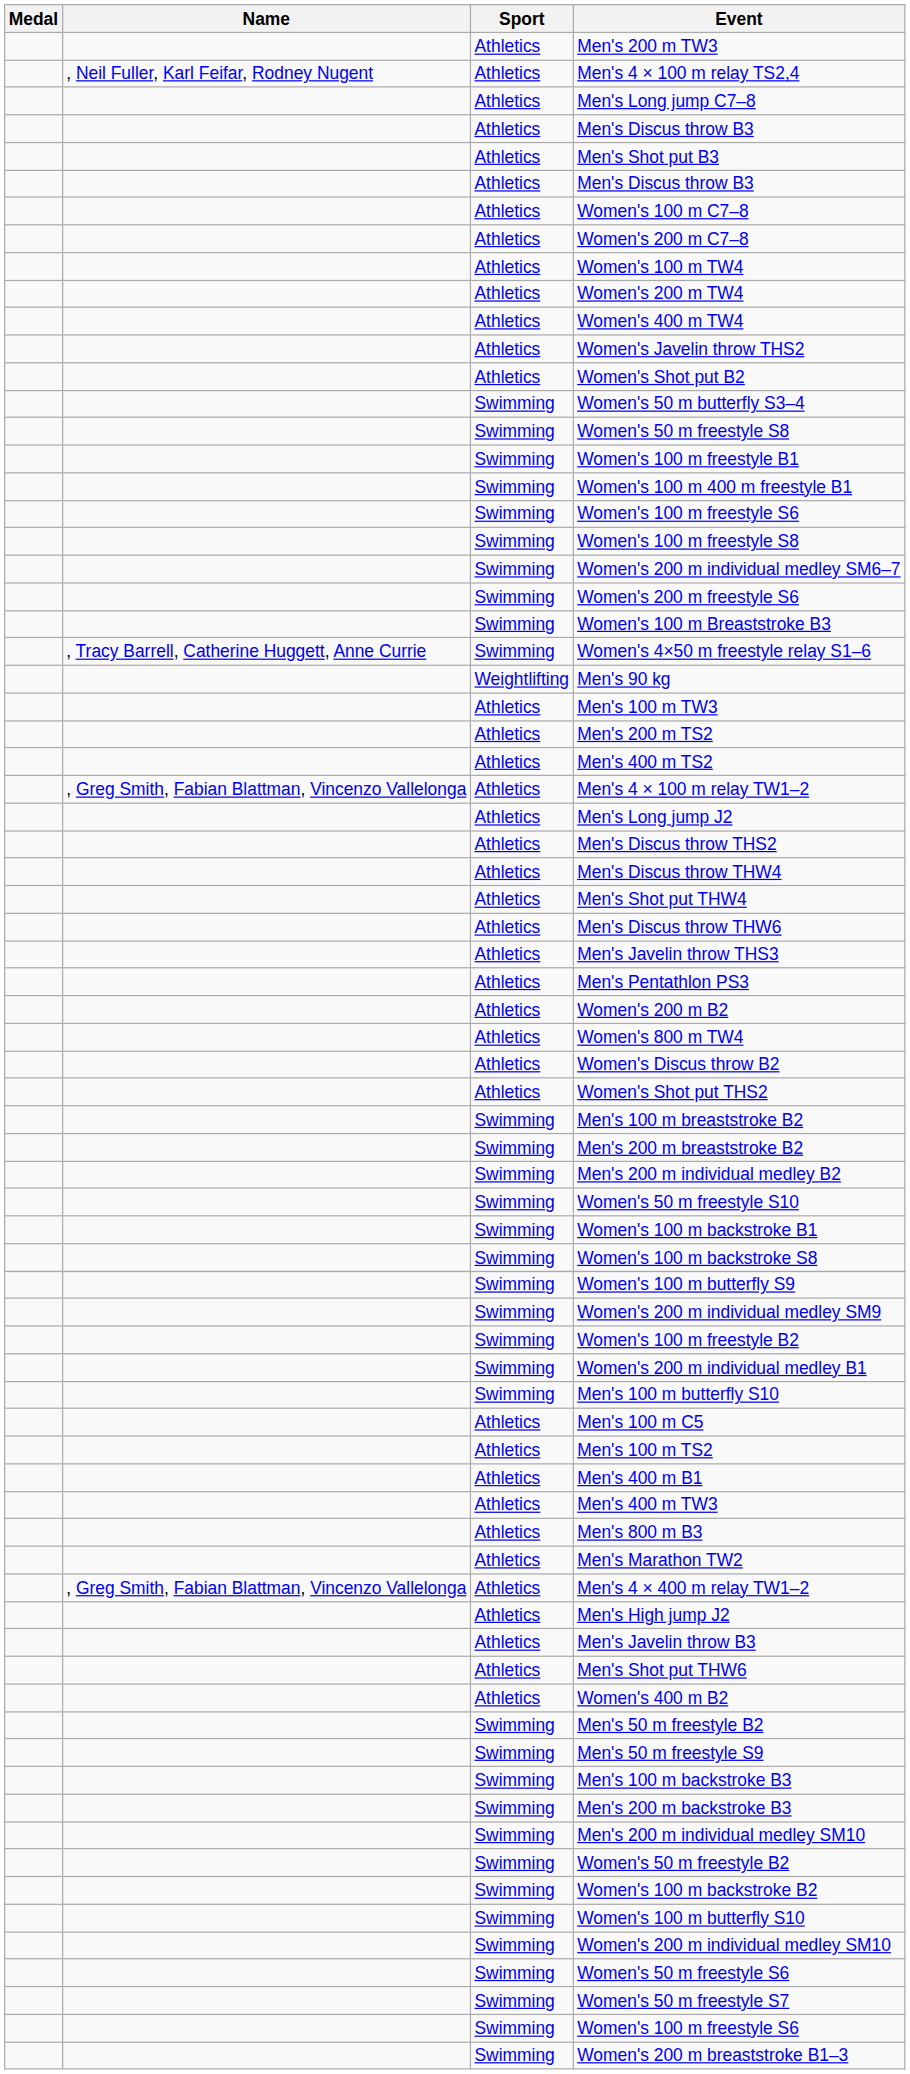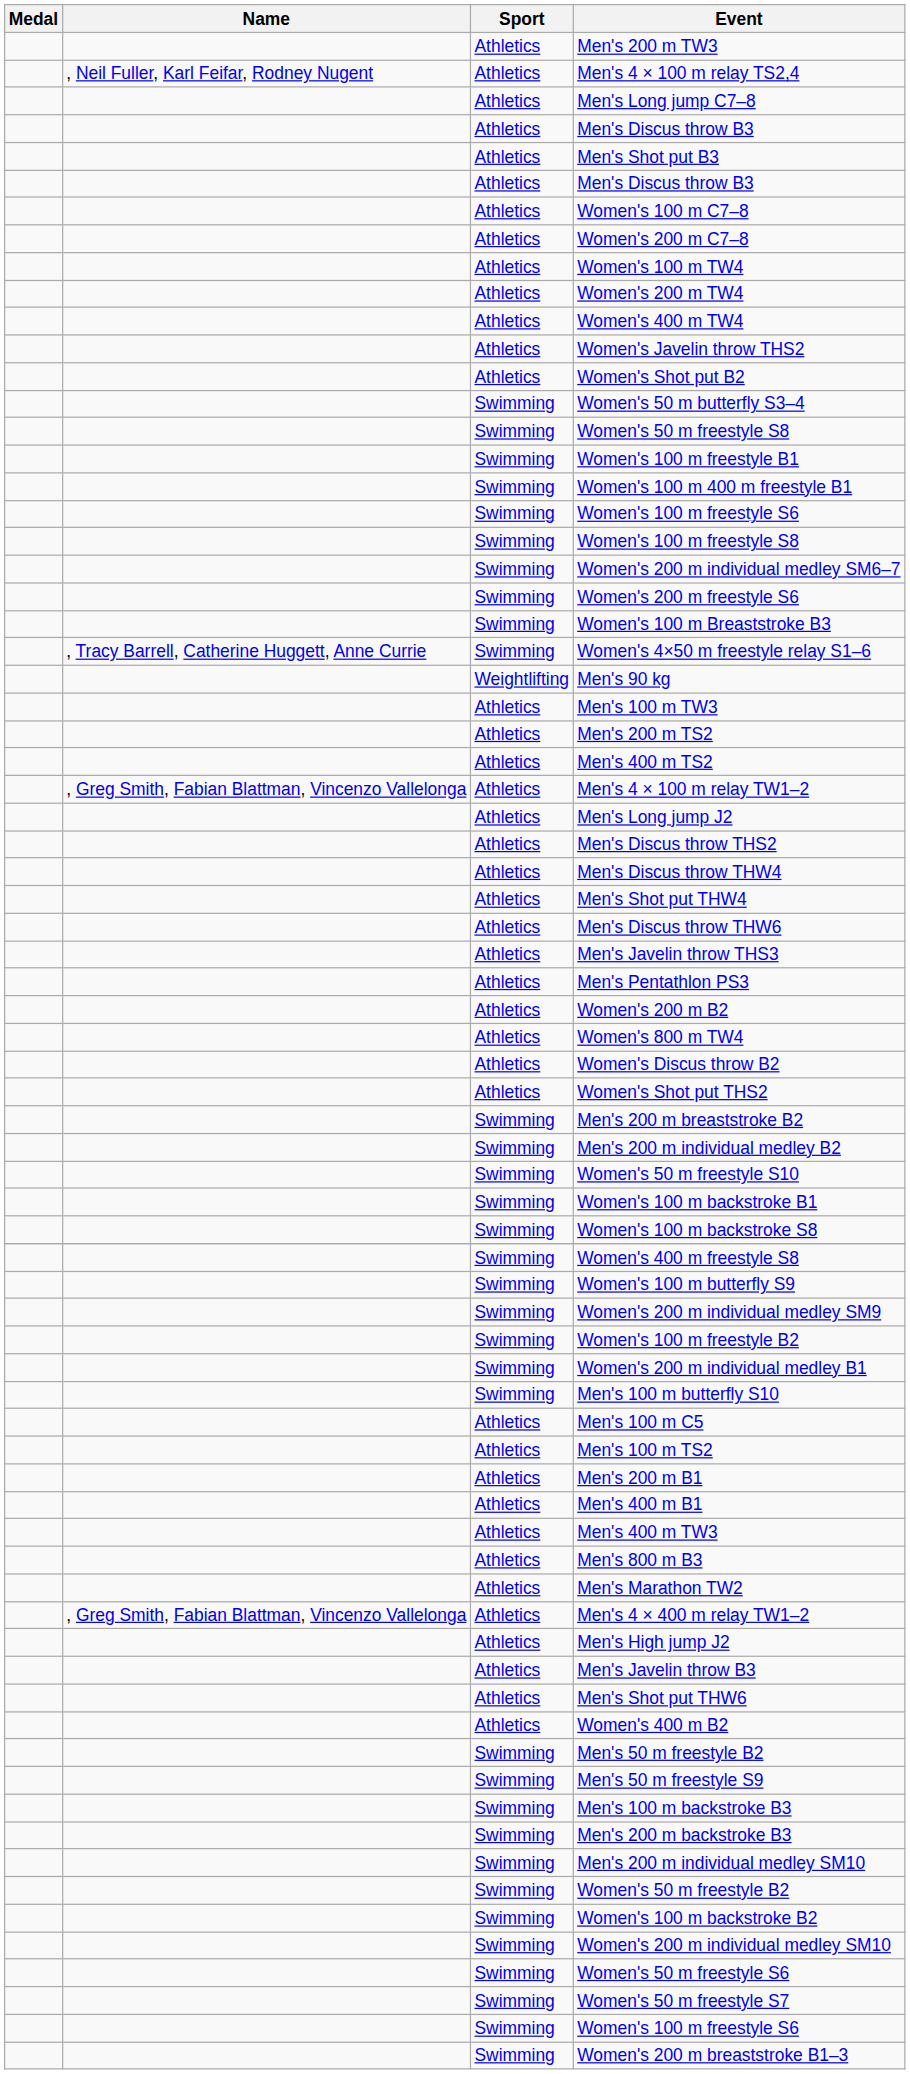- row: Swimming | Men's 100 m breaststroke B2
+ row: Swimming | Women's 400 m freestyle S8
+ row: Athletics | Men's 200 m B1
- row: Swimming | Women's 100 m butterfly S10
